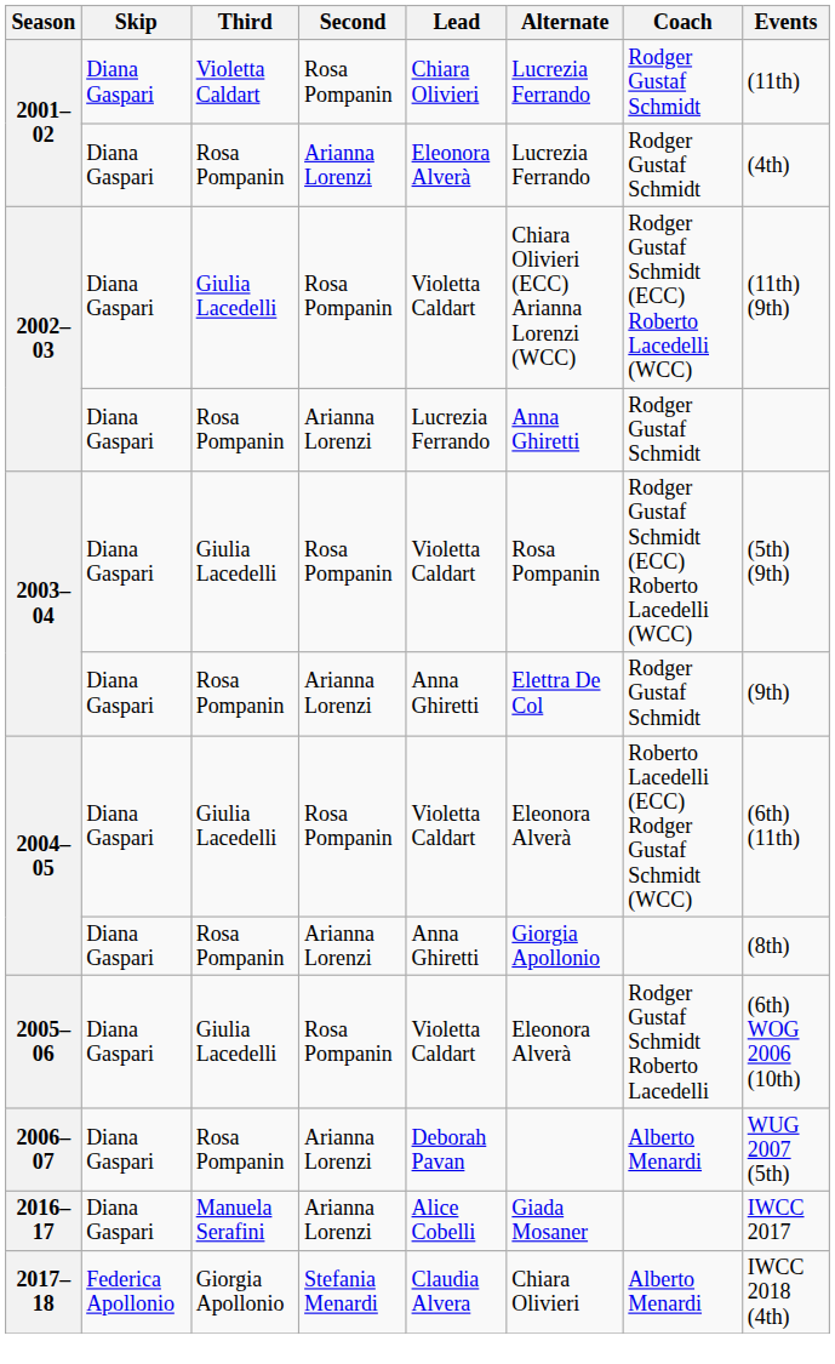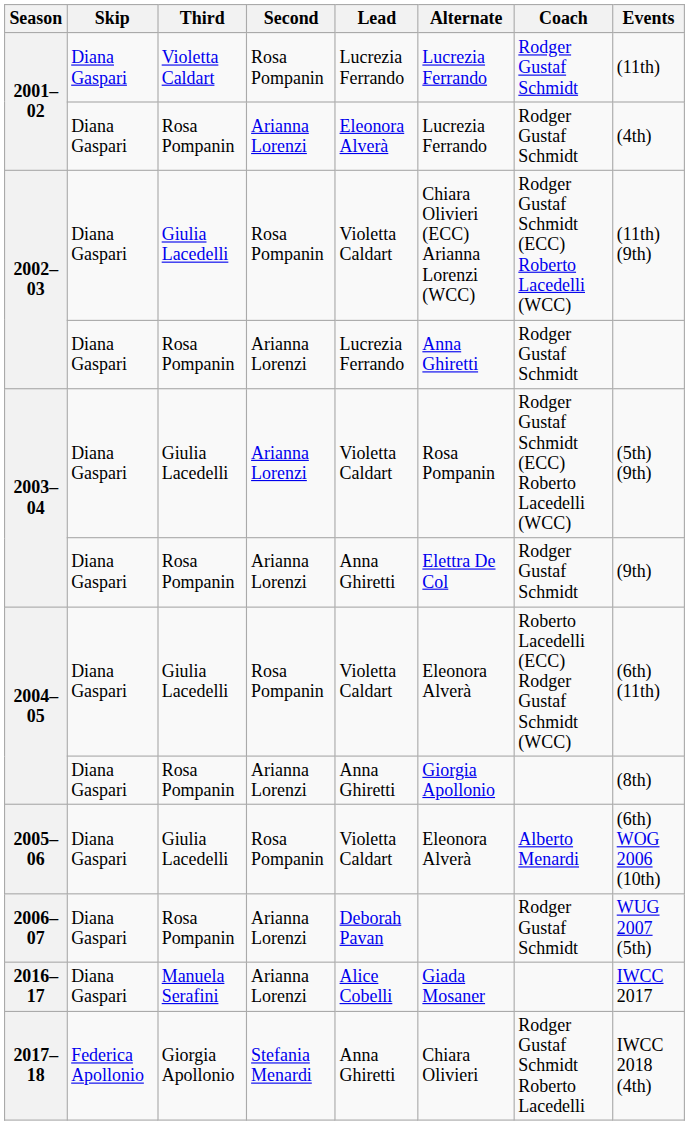2001–02 / Violetta Caldart | Lead: Chiara Olivieri -> Lucrezia Ferrando
2003–04 / Giulia Lacedelli | Second: Rosa Pompanin -> Arianna Lorenzi
2005–06 | Coach: Rodger Gustaf Schmidt Roberto Lacedelli -> Alberto Menardi
2006–07 | Coach: Alberto Menardi -> Rodger Gustaf Schmidt
2017–18 | Lead: Claudia Alvera -> Anna Ghiretti
2017–18 | Coach: Alberto Menardi -> Rodger Gustaf Schmidt Roberto Lacedelli
